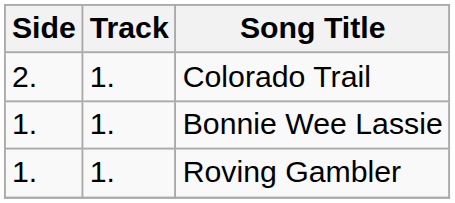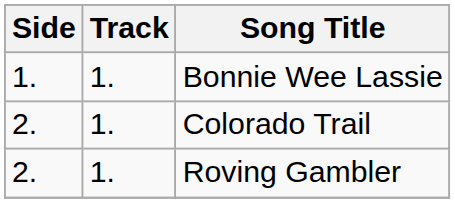rows swapped: Bonnie Wee Lassie <-> Colorado Trail
Roving Gambler | Side: 1. -> 2.
